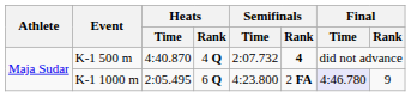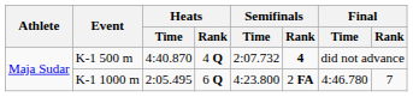K-1 1000 m | Final / Time: lavender background -> no background
K-1 1000 m | Final / Rank: 9 -> 7
